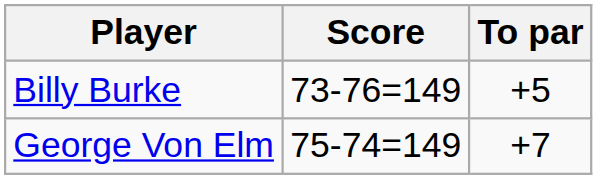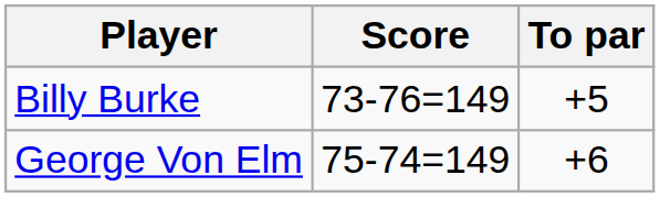George Von Elm | To par: +7 -> +6
